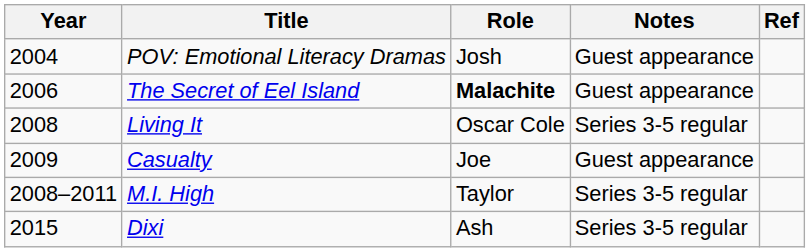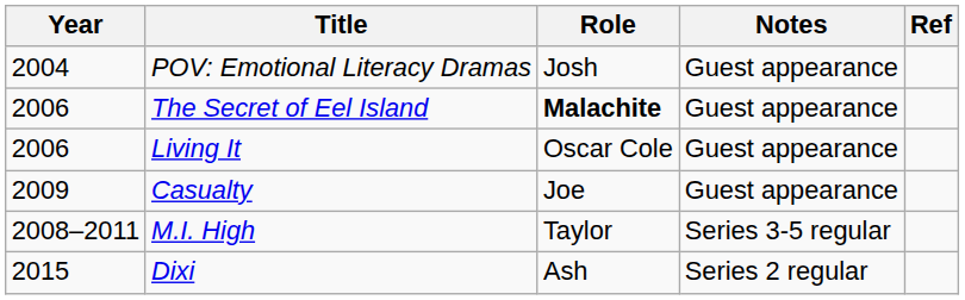Living It | Year: 2008 -> 2006
Living It | Notes: Series 3-5 regular -> Guest appearance
Dixi | Notes: Series 3-5 regular -> Series 2 regular
